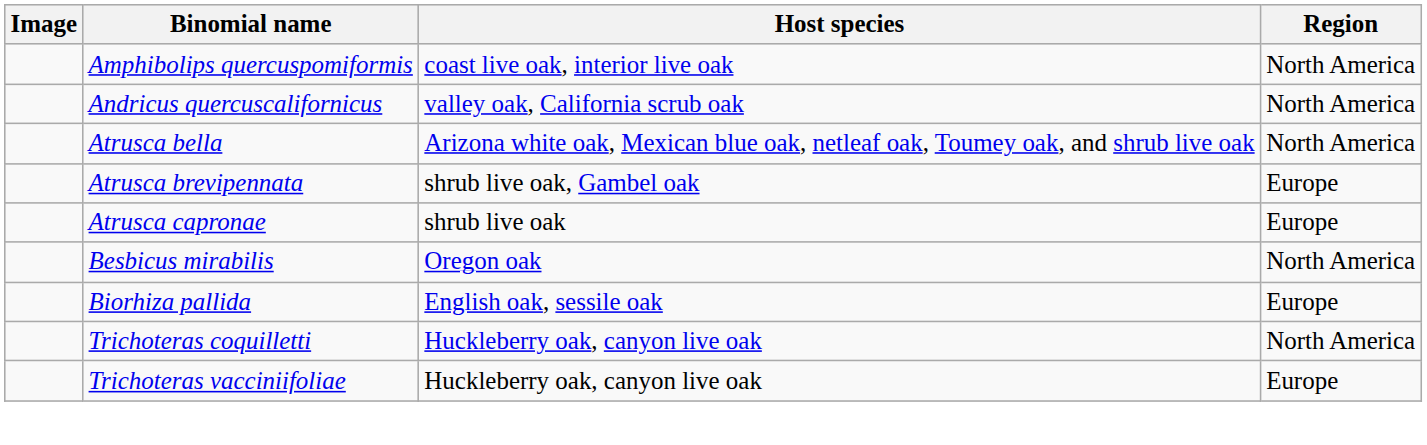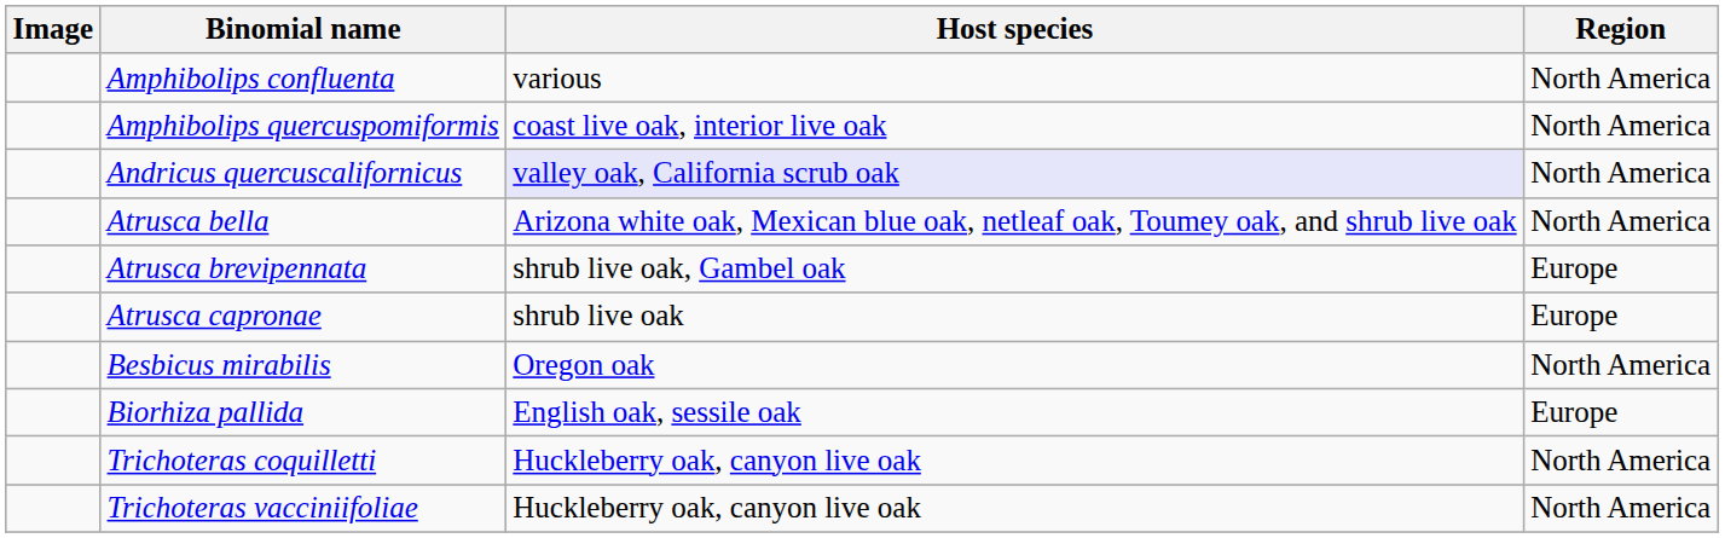+ row: Amphibolips confluenta | various | North America
Andricus quercuscalifornicus | Host species: no background -> lavender background
Trichoteras vacciniifoliae | Region: Europe -> North America
